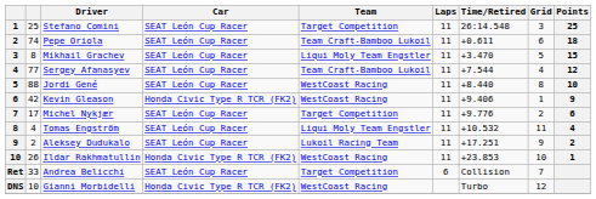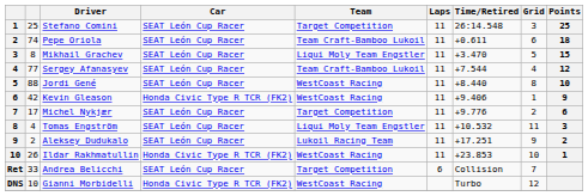Tomas Engström | Points: 4 -> 3
